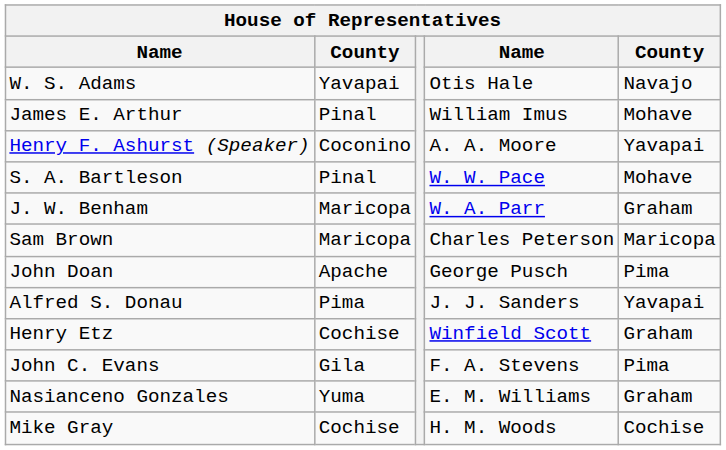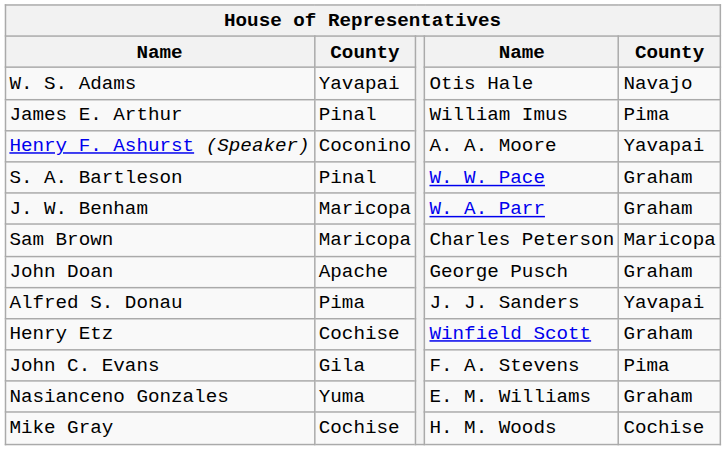James E. Arthur | column 5: Mohave -> Pima
S. A. Bartleson | column 5: Mohave -> Graham
John Doan | column 5: Pima -> Graham
